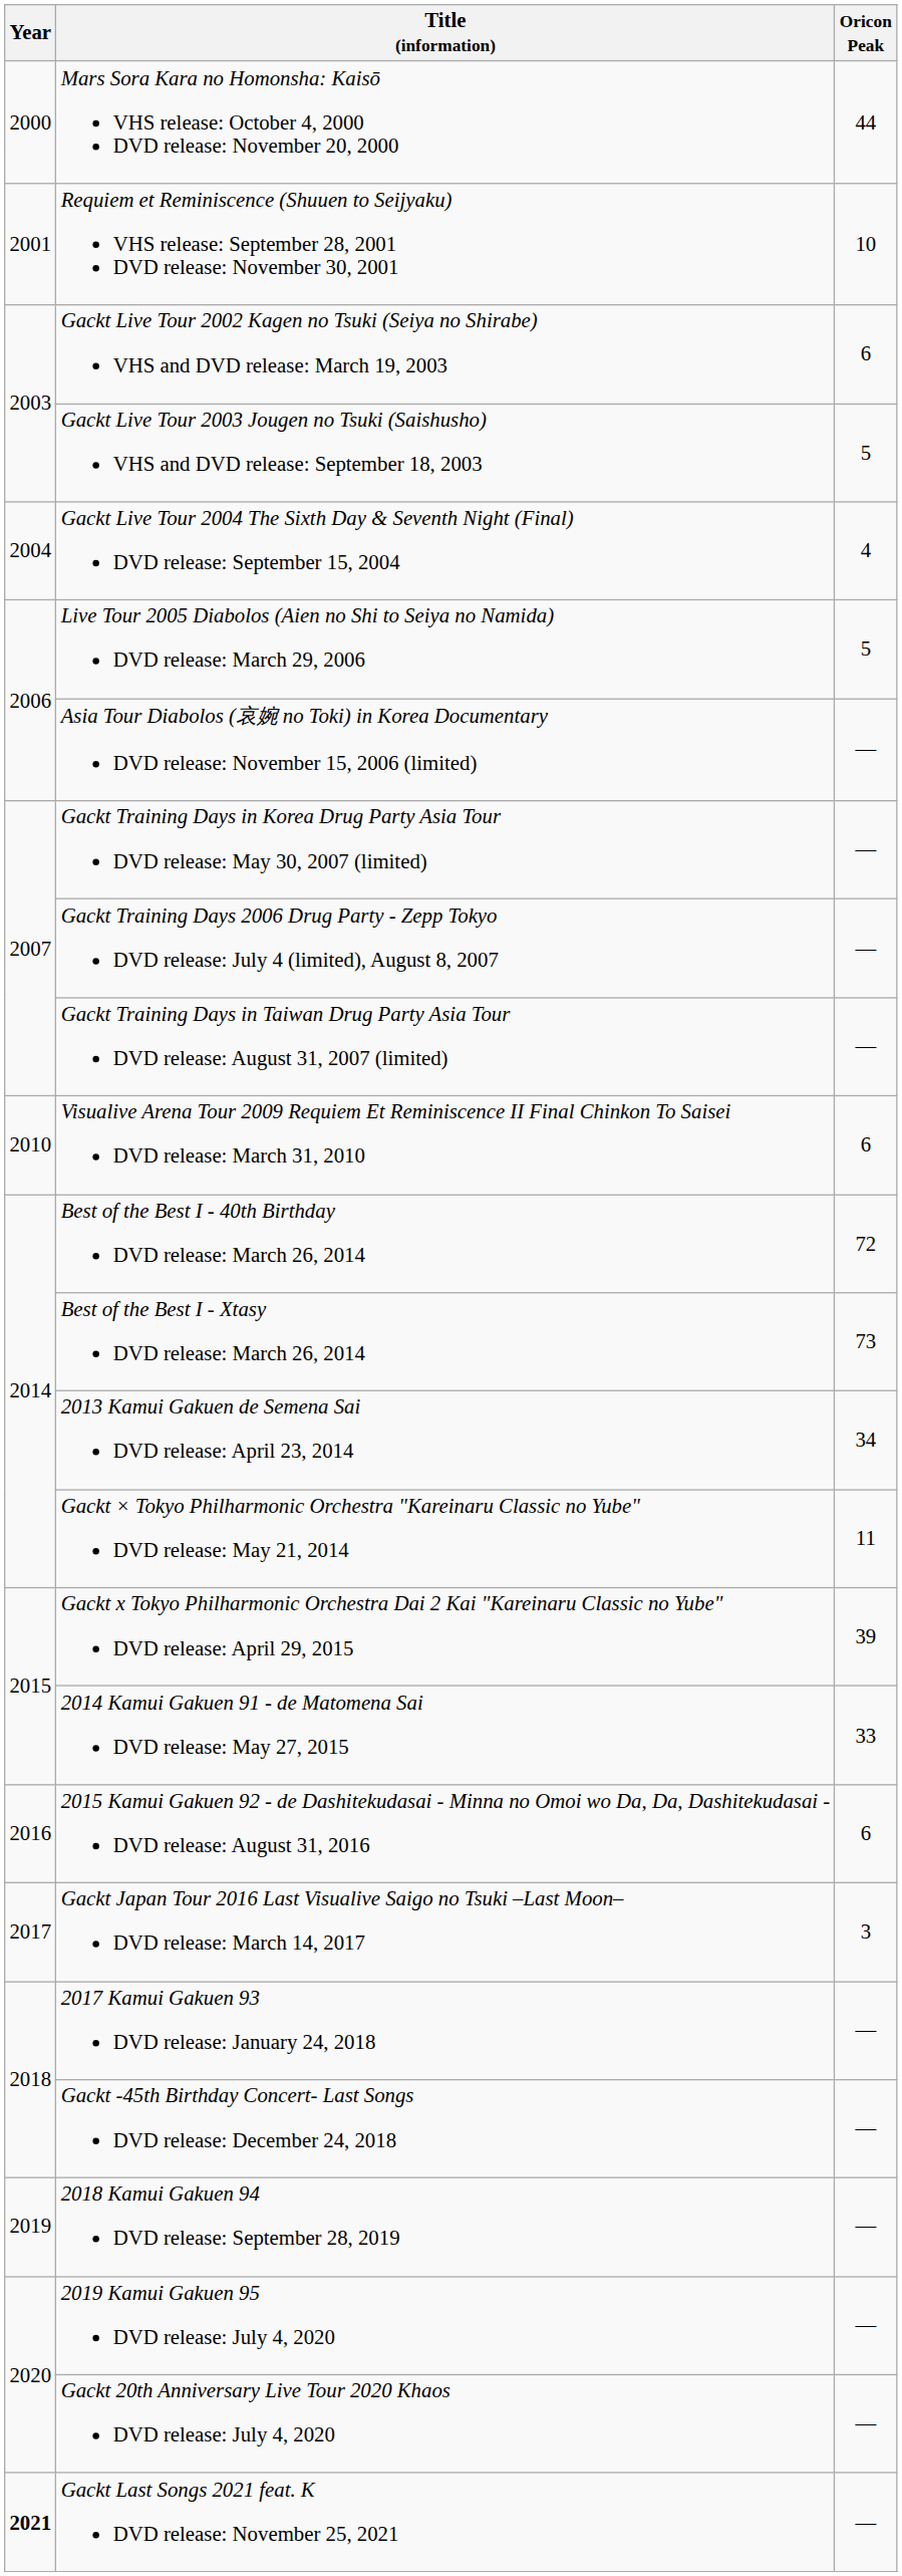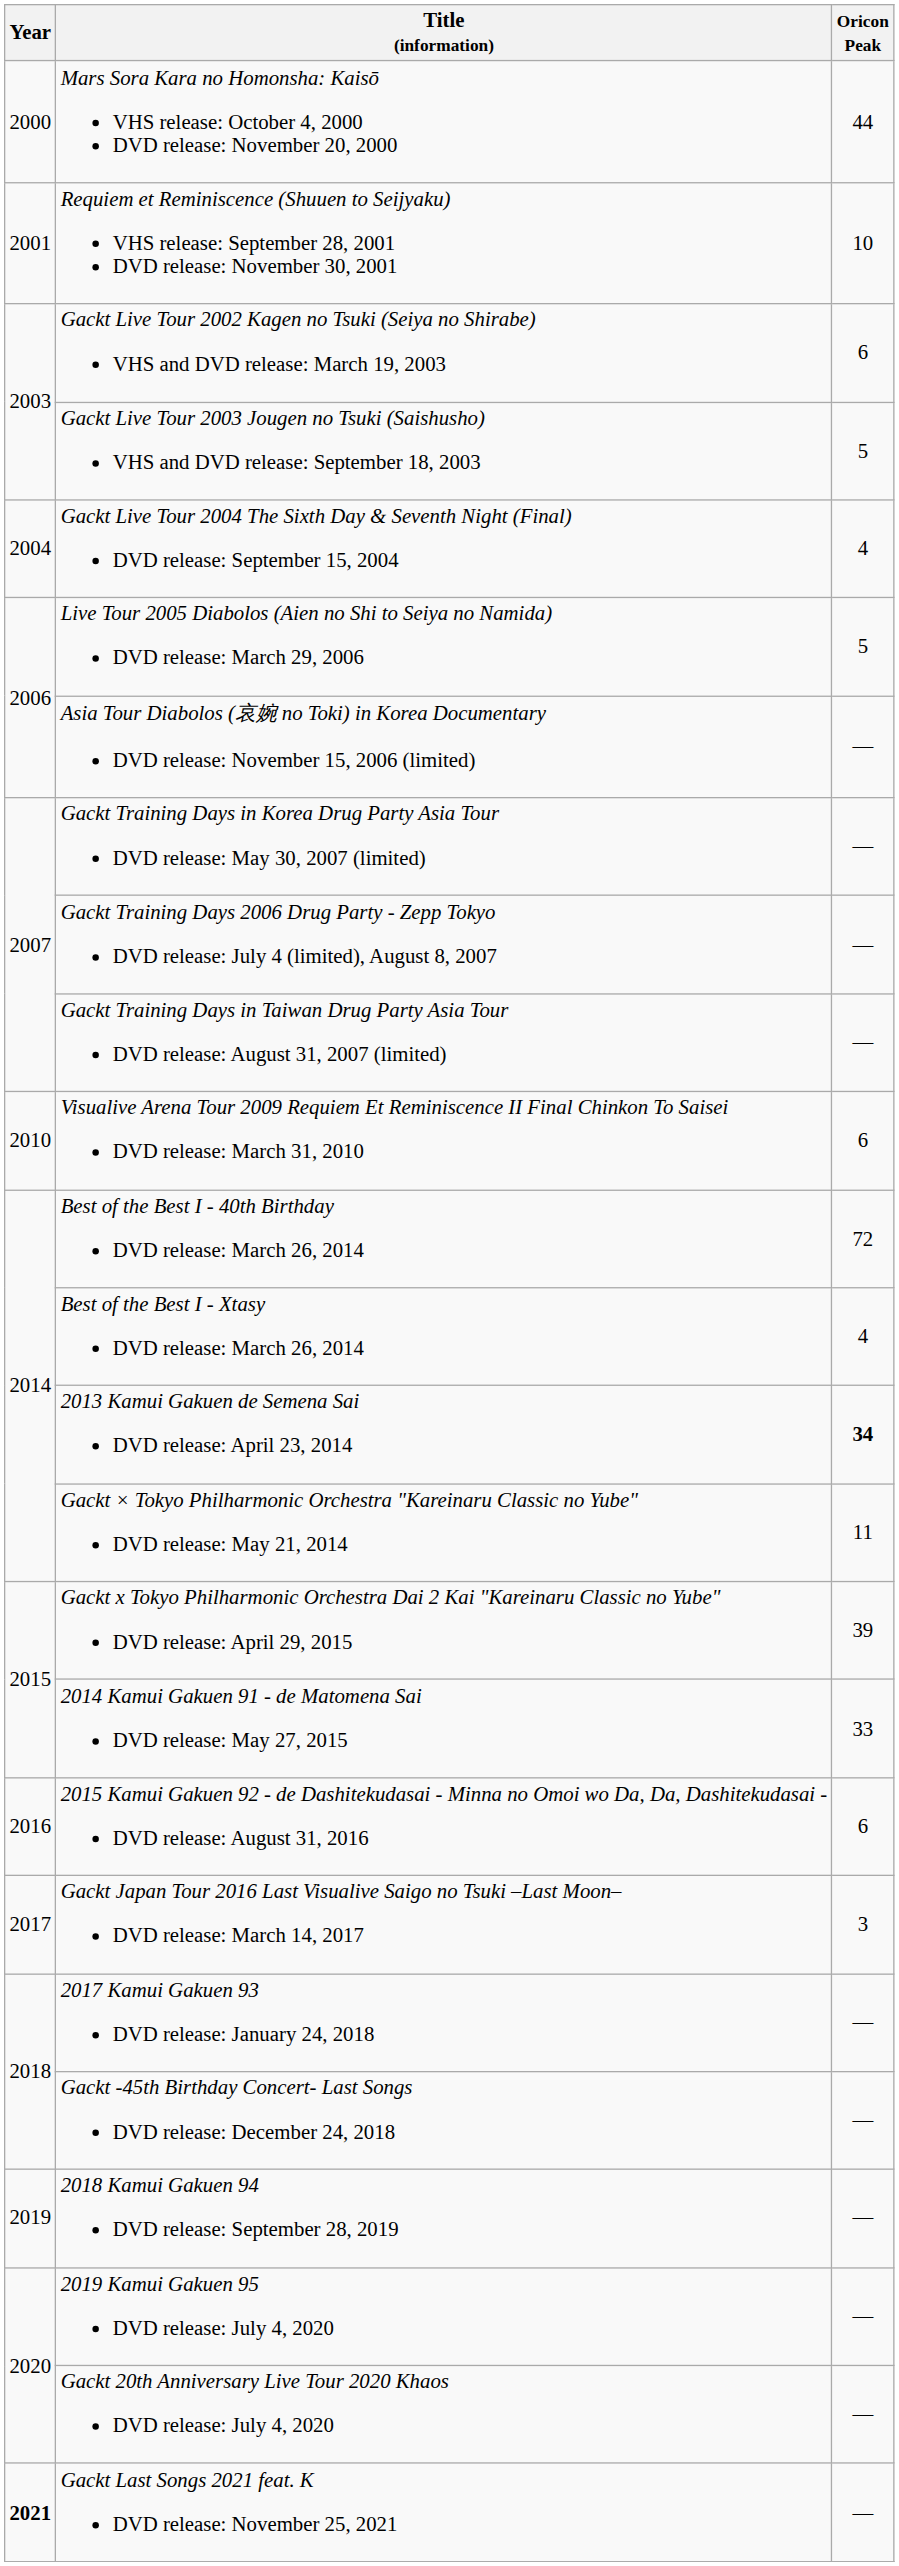Best of the Best I - Xtasy DVD release: March 26, 2014 | Oricon Peak: 73 -> 4
2013 Kamui Gakuen de Semena Sai DVD release: April 23, 2014 | Oricon Peak: normal -> bold
